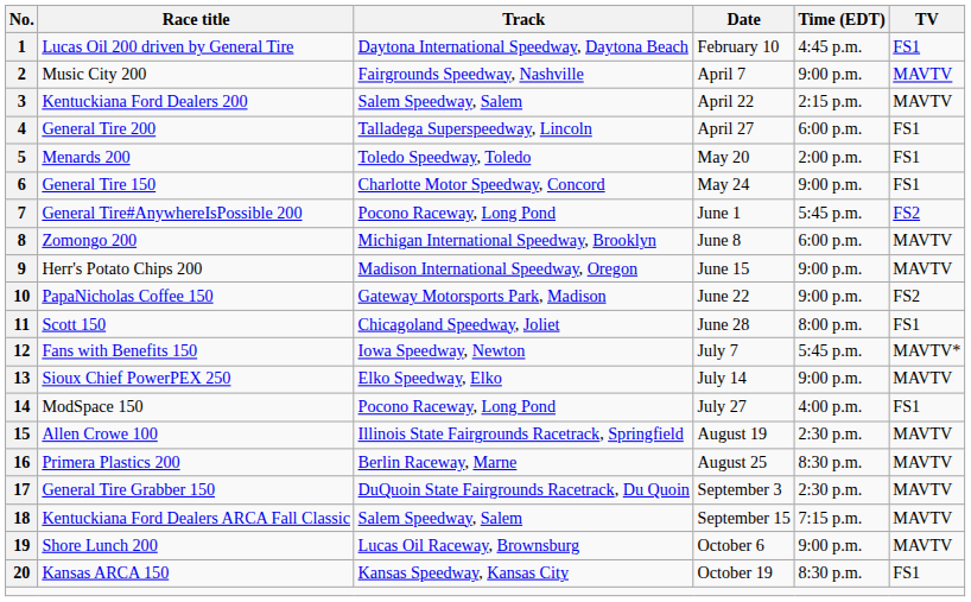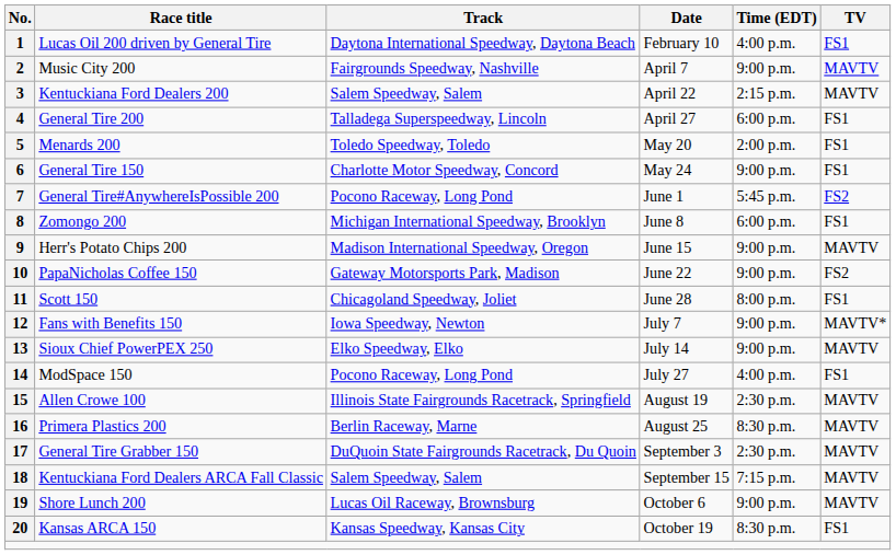1 | Time (EDT): 4:45 p.m. -> 4:00 p.m.
8 | TV: MAVTV -> FS1
12 | Time (EDT): 5:45 p.m. -> 9:00 p.m.
